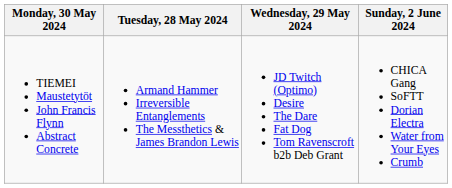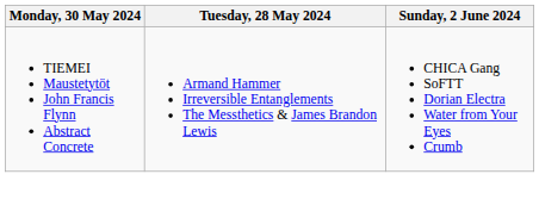- column: Wednesday, 29 May 2024 | JD Twitch (Optimo) Desire The Dare Fat Dog Tom Ravenscroft b2b Deb Grant
